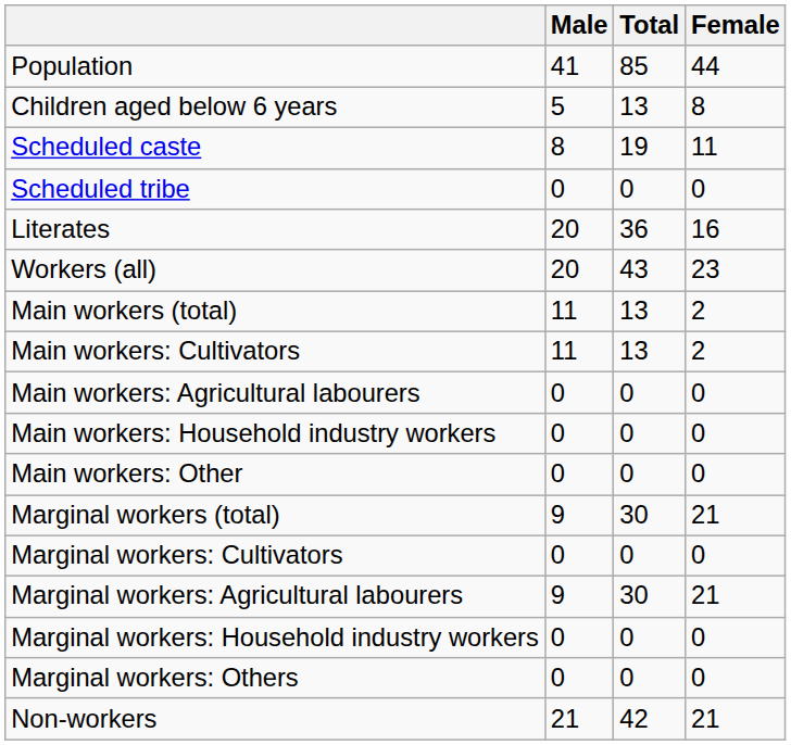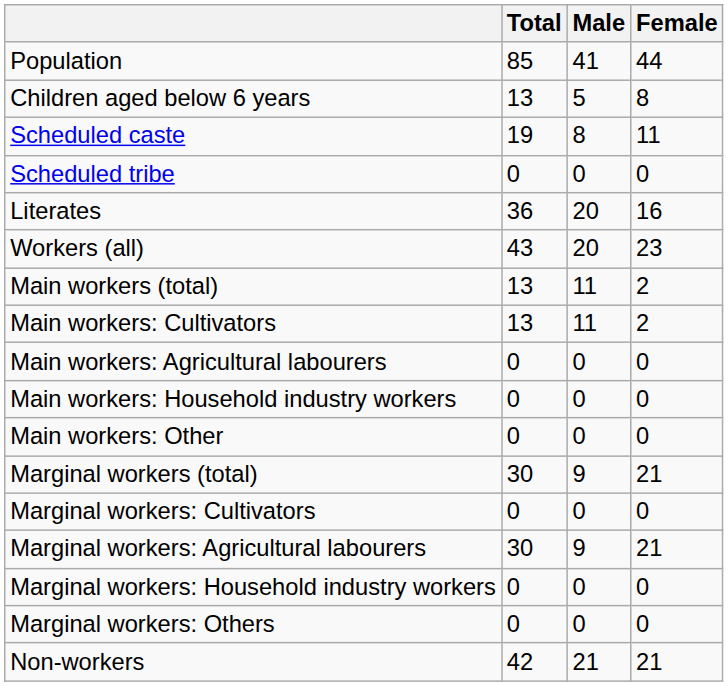columns swapped: Total <-> Male
